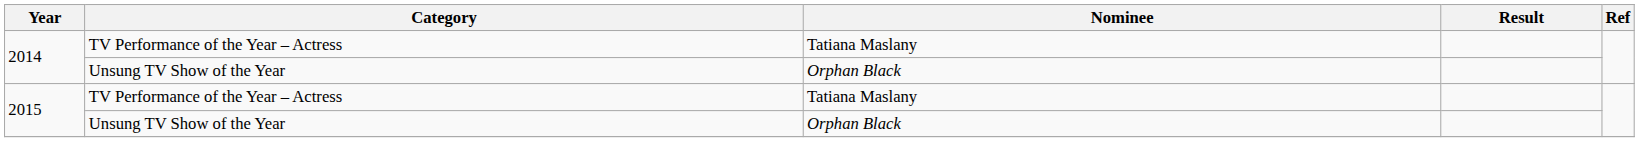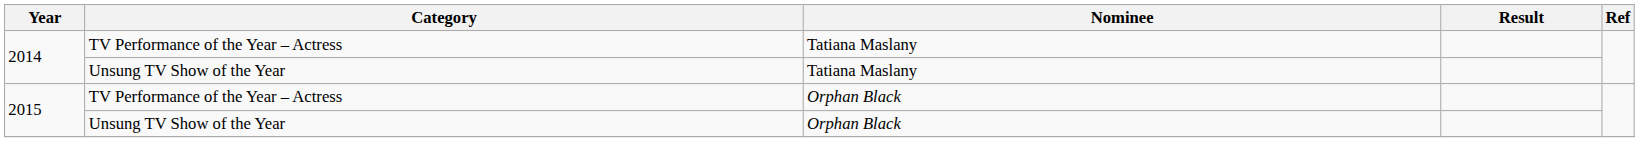2014 / Unsung TV Show of the Year | Nominee: Orphan Black -> Tatiana Maslany
2015 / TV Performance of the Year – Actress | Nominee: Tatiana Maslany -> Orphan Black
